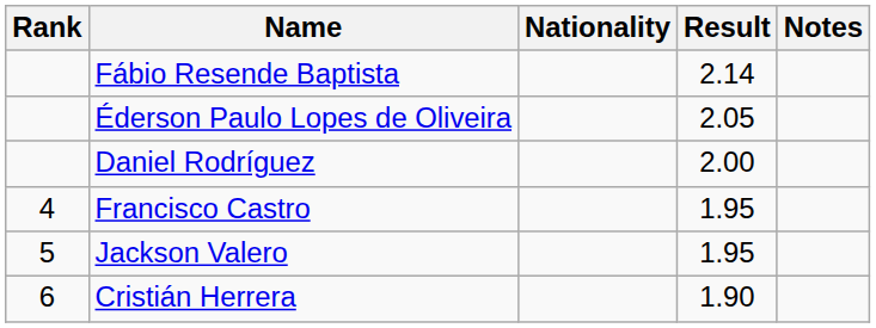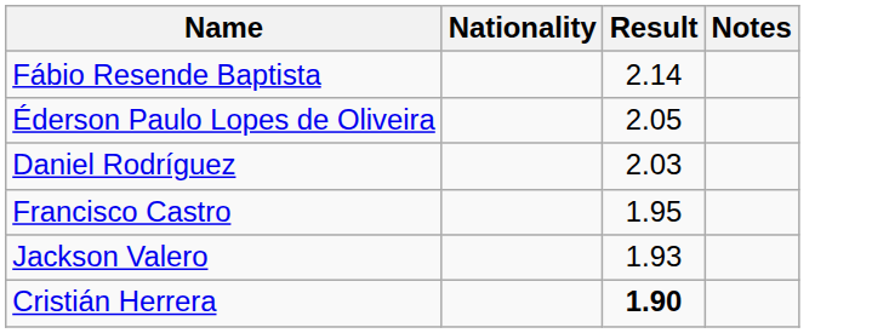- column: Rank | 4 | 5 | 6
Daniel Rodríguez | Result: 2.00 -> 2.03
Jackson Valero | Result: 1.95 -> 1.93
Cristián Herrera | Result: normal -> bold
